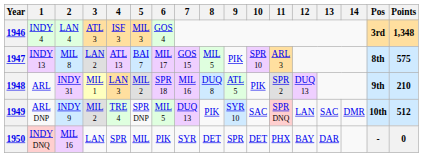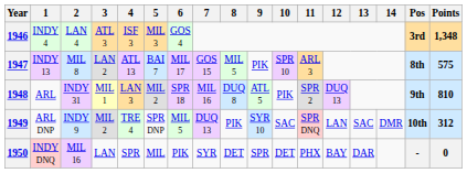1948 | Points: 210 -> 810
1949 | Points: 512 -> 312
